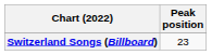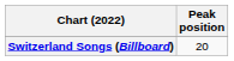Switzerland Songs (Billboard) | Peak position: 23 -> 20
